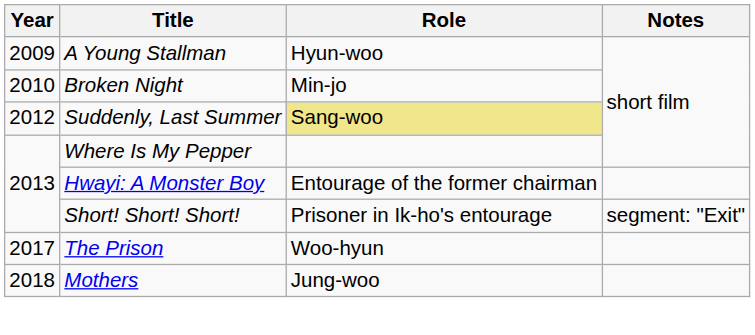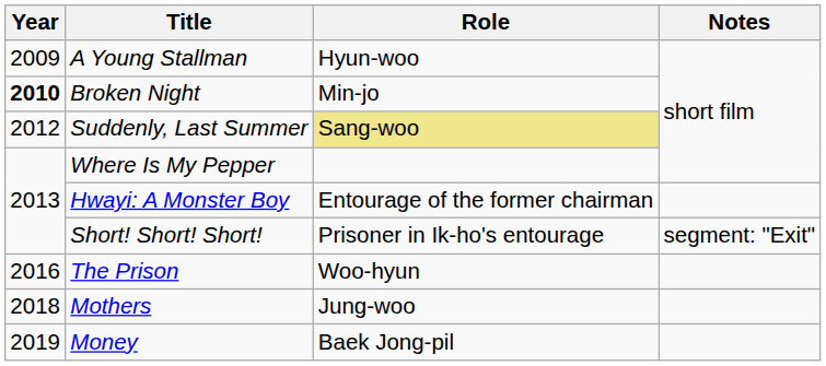Broken Night | Year: normal -> bold
The Prison | Year: 2017 -> 2016
+ row: 2019 | Money | Baek Jong-pil
